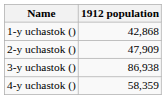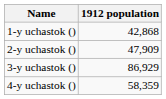3-y uchastok () | 1912 population: 86,938 -> 86,929
